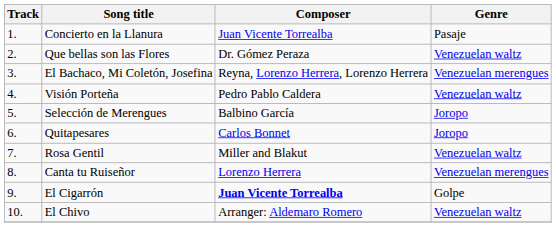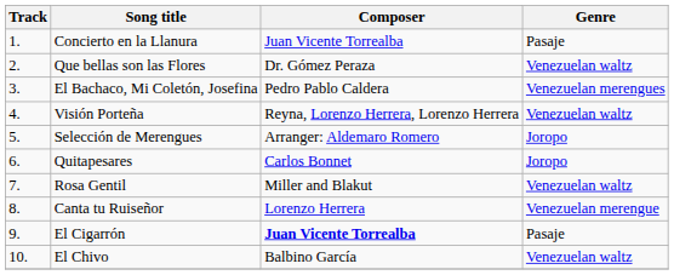El Bachaco, Mi Coletón, Josefina | Composer: Reyna, Lorenzo Herrera, Lorenzo Herrera -> Pedro Pablo Caldera
Visión Porteña | Composer: Pedro Pablo Caldera -> Reyna, Lorenzo Herrera, Lorenzo Herrera
Selección de Merengues | Composer: Balbino García -> Arranger: Aldemaro Romero
Canta tu Ruiseñor | Genre: Venezuelan merengues -> Venezuelan merengue
El Cigarrón | Genre: Golpe -> Pasaje
El Chivo | Composer: Arranger: Aldemaro Romero -> Balbino García
